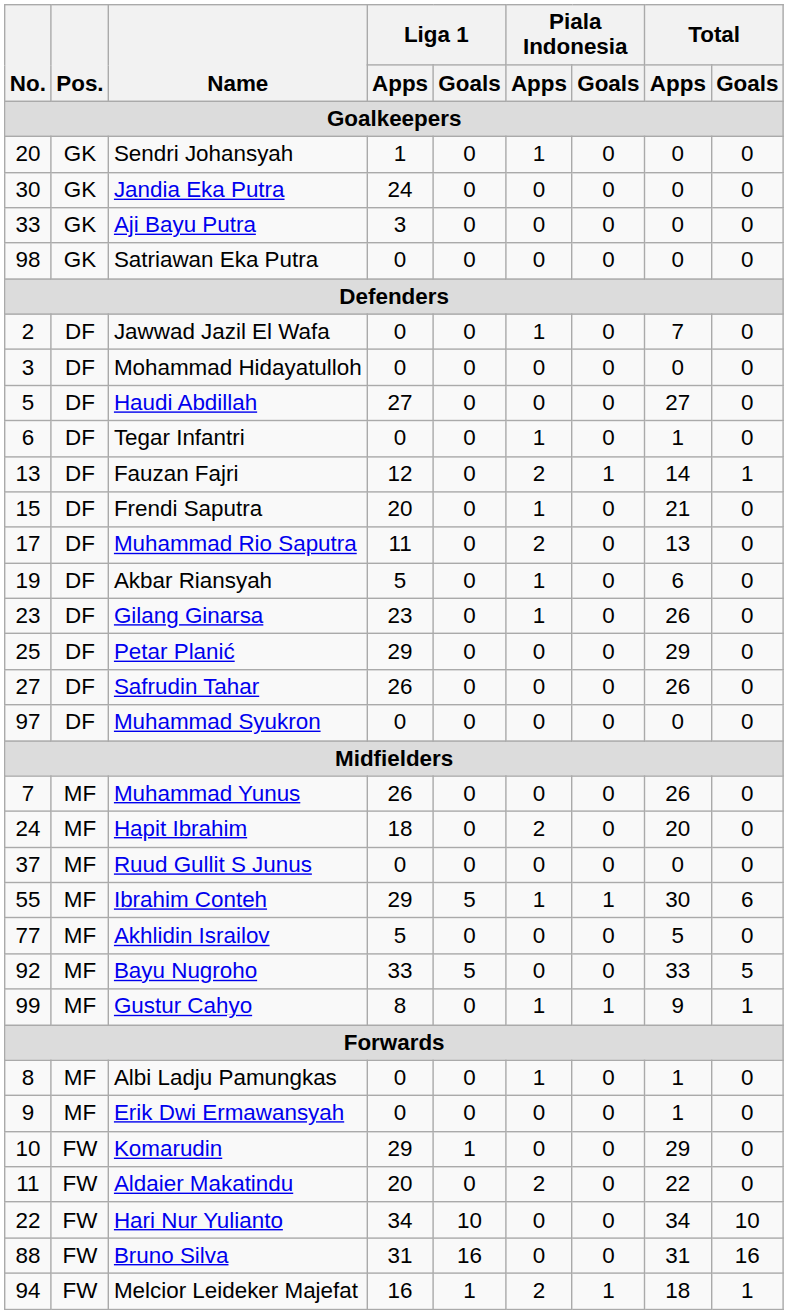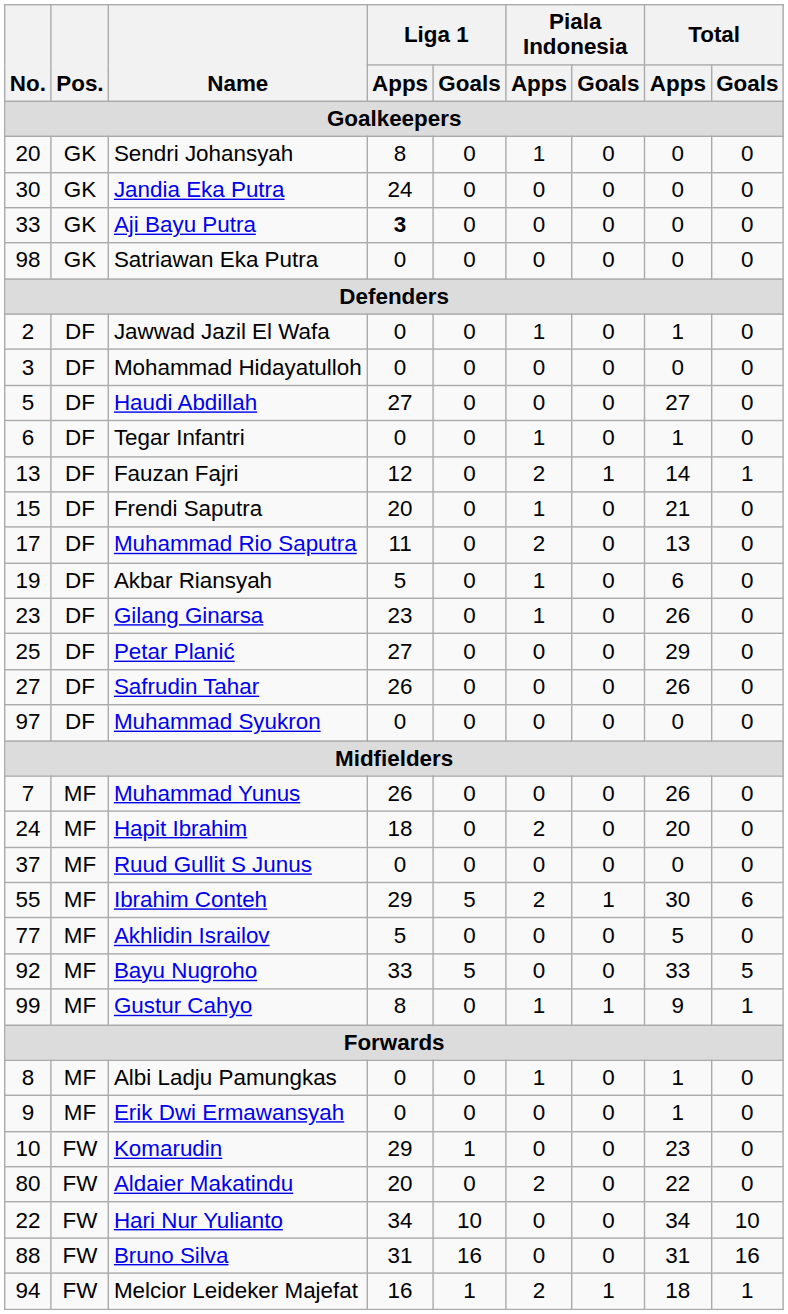Sendri Johansyah | Liga 1 / Apps: 1 -> 8
Aji Bayu Putra | Liga 1 / Apps: normal -> bold
Jawwad Jazil El Wafa | Total / Apps: 7 -> 1
Petar Planić | Liga 1 / Apps: 29 -> 27
Ibrahim Conteh | Piala Indonesia / Apps: 1 -> 2
Komarudin | Total / Apps: 29 -> 23
Aldaier Makatindu | No.: 11 -> 80
